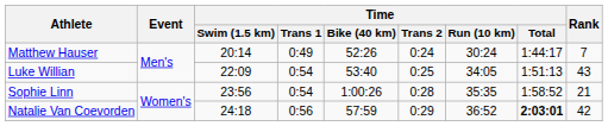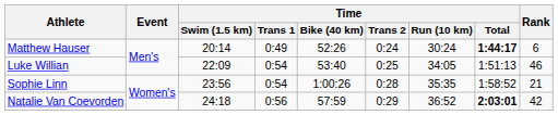Matthew Hauser | Time / Total: normal -> bold
Matthew Hauser | Rank: 7 -> 6
Luke Willian | Rank: 43 -> 46
